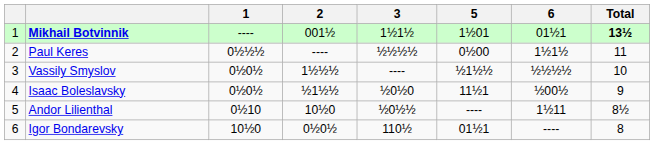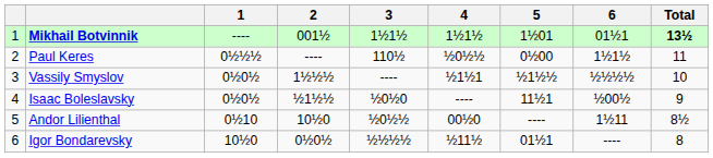+ column: 4 | 1½1½ | ½0½½ | ½1½1 | ---- | 00½0 | ½11½
Paul Keres | 3: ½½½½ -> 110½
Igor Bondarevsky | 3: 110½ -> ½½½½
